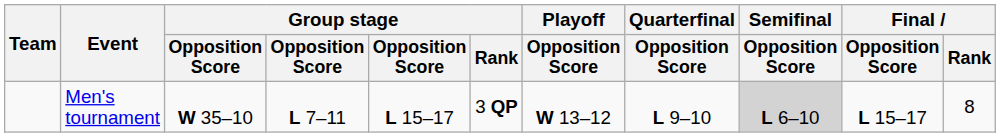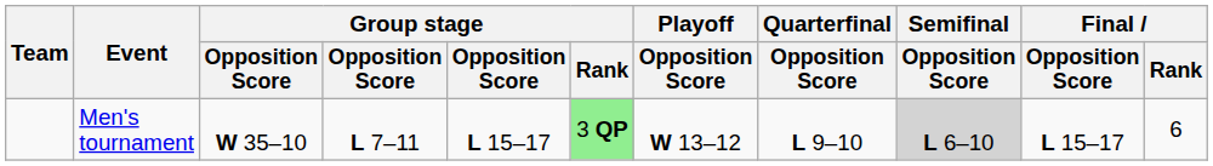Men's tournament | Group stage / Rank: no background -> lightgreen background
Men's tournament | Final / Rank: 8 -> 6
